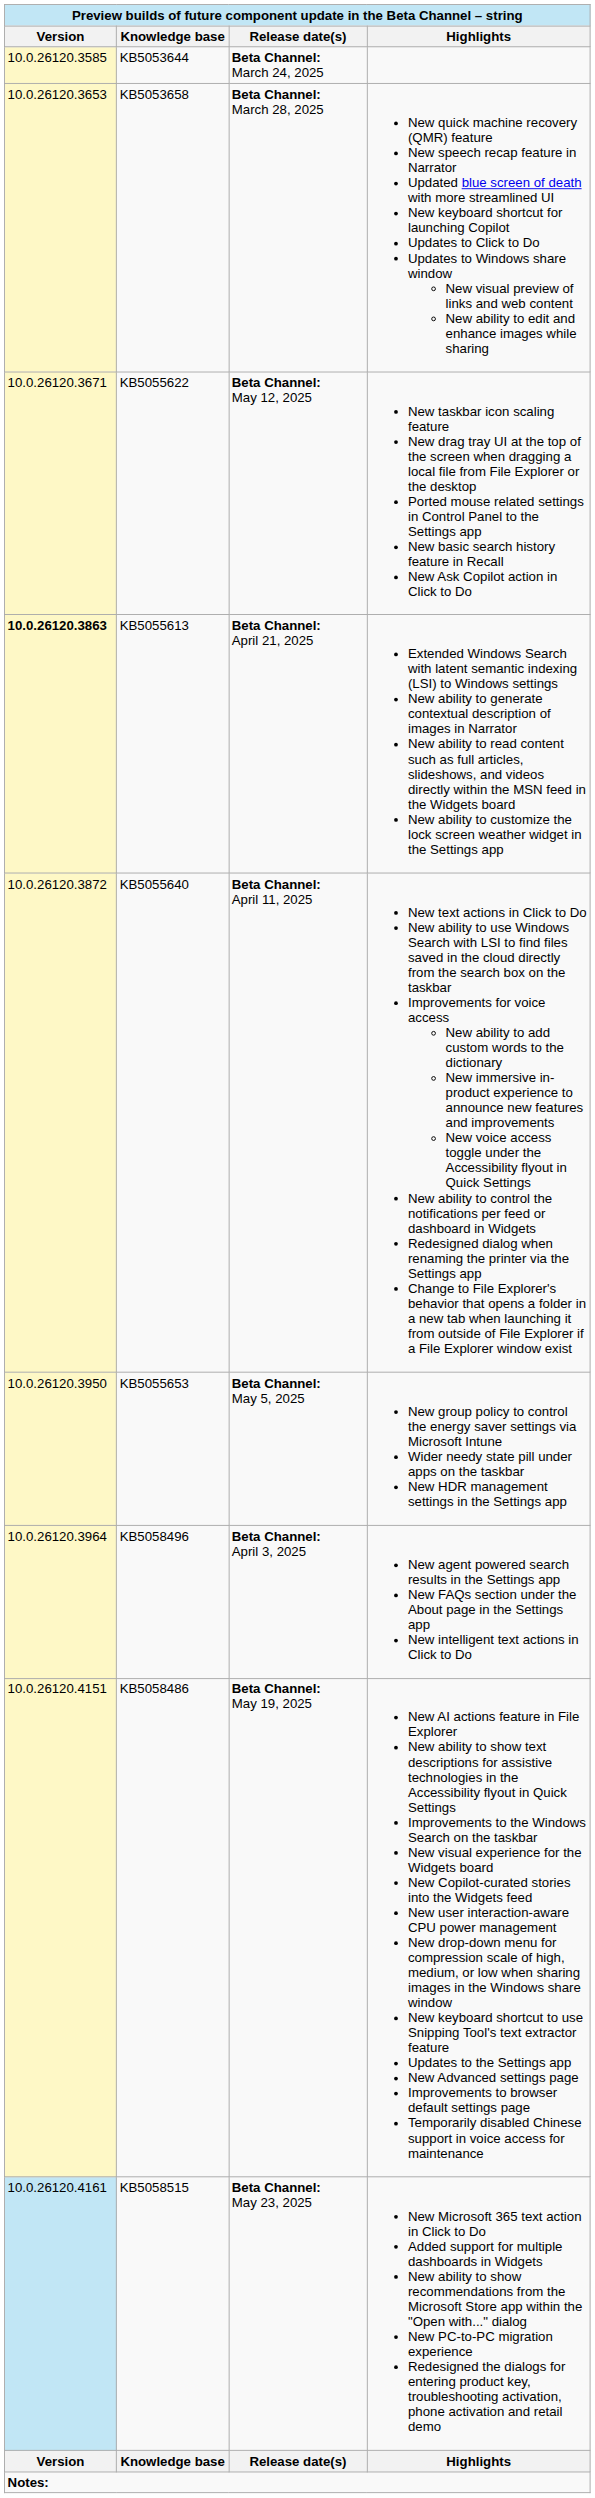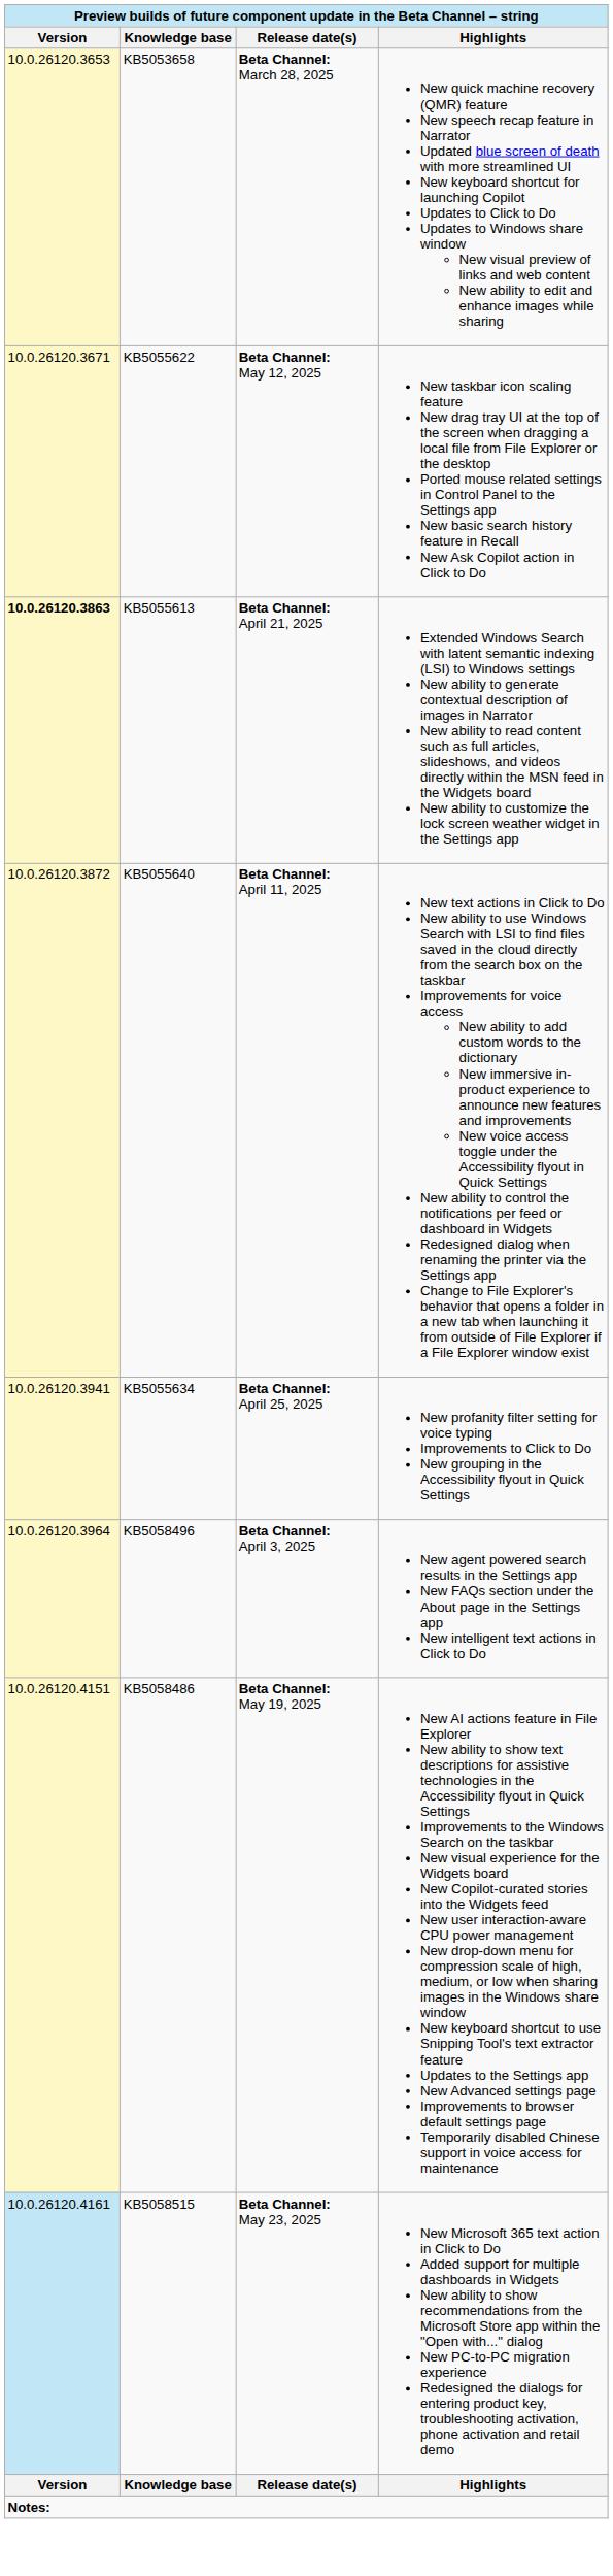- row: 10.0.26120.3585 | KB5053644 | Beta Channel: March 24, 2025
+ row: 10.0.26120.3941 | KB5055634 | Beta Channel: April 25, 2025 | New profanity filter setting for voice typing Improvements to Click to Do New grouping in the Accessibility flyout in Quick Settings
- row: 10.0.26120.3950 | KB5055653 | Beta Channel: May 5, 2025 | New group policy to control the energy saver settings via Microsoft Intune Wider needy state pill under apps on the taskbar New HDR management settings in the Settings app
